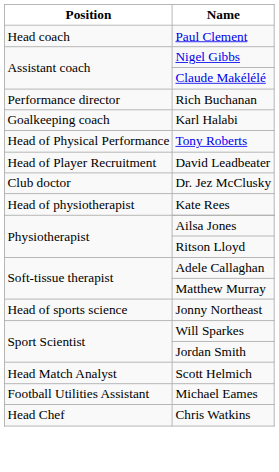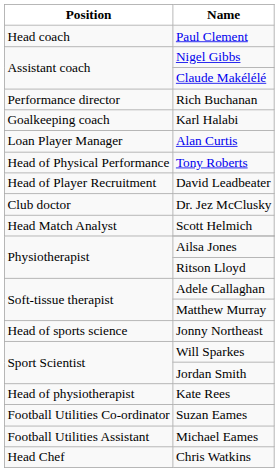+ row: Loan Player Manager | Alan Curtis
rows swapped: Kate Rees <-> Scott Helmich
+ row: Football Utilities Co-ordinator | Suzan Eames
